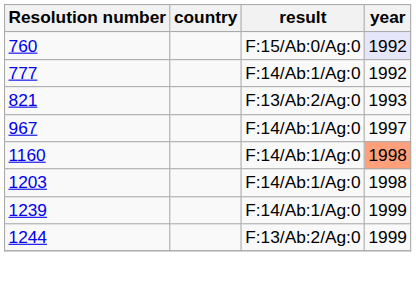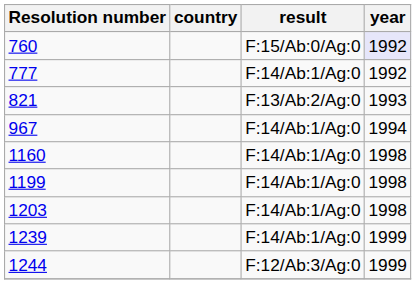967 | year: 1997 -> 1994
1160 | year: lightsalmon background -> no background
+ row: 1199 | F:14/Ab:1/Ag:0 | 1998
1244 | result: F:13/Ab:2/Ag:0 -> F:12/Ab:3/Ag:0
